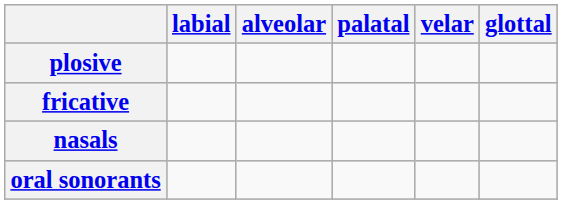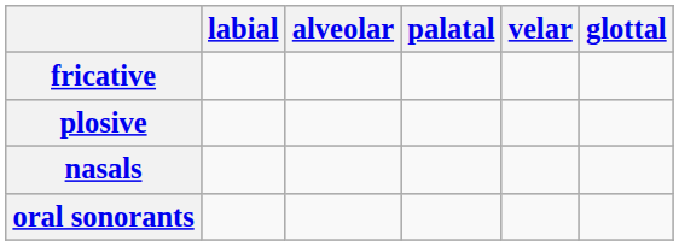rows swapped: plosive <-> fricative
